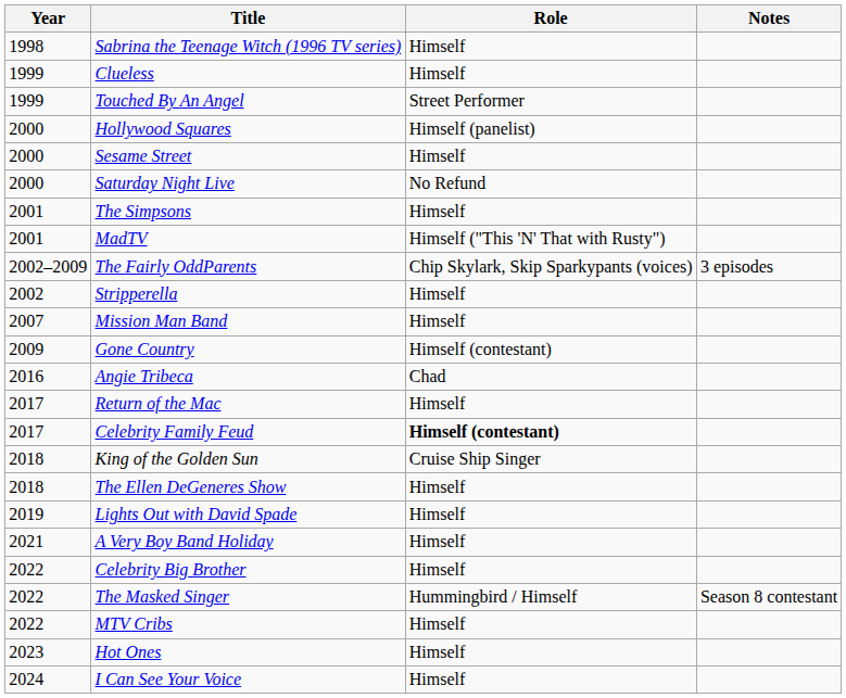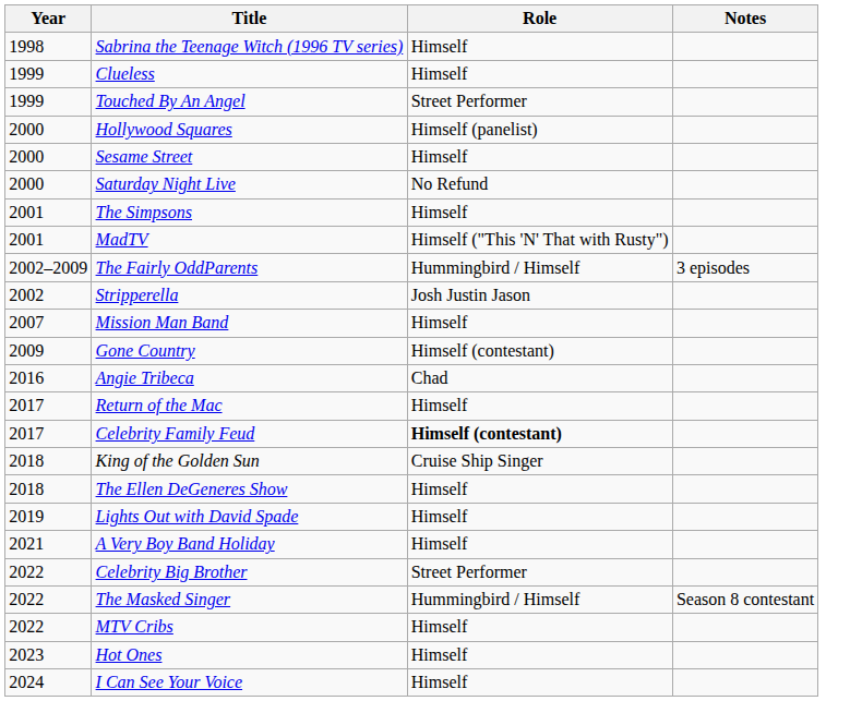The Fairly OddParents | Role: Chip Skylark, Skip Sparkypants (voices) -> Hummingbird / Himself
Stripperella | Role: Himself -> Josh Justin Jason
Celebrity Big Brother | Role: Himself -> Street Performer
